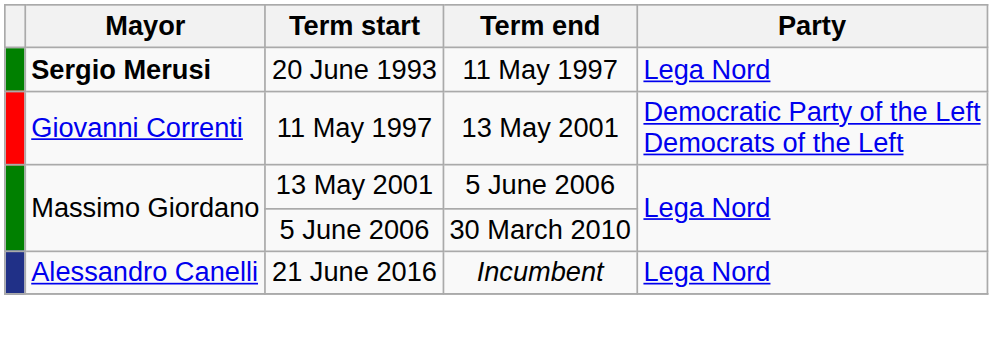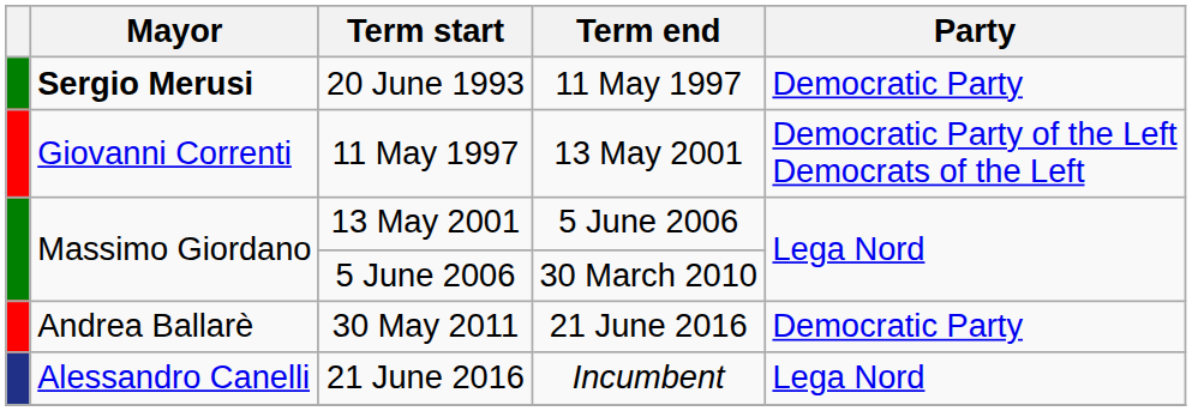20 June 1993 | Party: Lega Nord -> Democratic Party
+ row: Andrea Ballarè | 30 May 2011 | 21 June 2016 | Democratic Party
